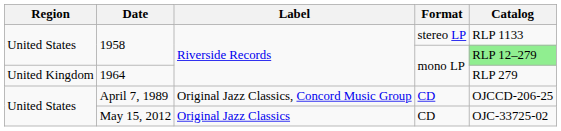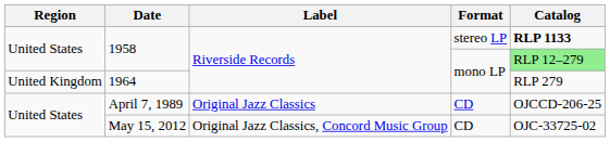1958 / stereo LP | Catalog: normal -> bold
April 7, 1989 | Label: Original Jazz Classics, Concord Music Group -> Original Jazz Classics
May 15, 2012 | Label: Original Jazz Classics -> Original Jazz Classics, Concord Music Group
